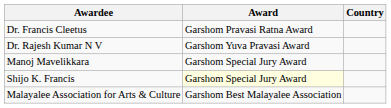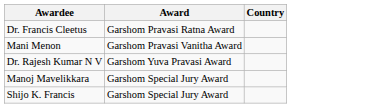+ row: Mani Menon | Garshom Pravasi Vanitha Award
Shijo K. Francis | Award: lightyellow background -> no background
- row: Malayalee Association for Arts & Culture | Garshom Best Malayalee Association
